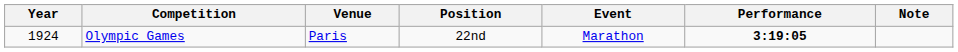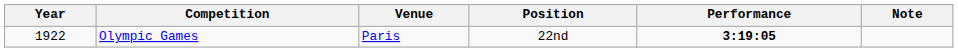- column: Event | Marathon
Olympic Games | Year: 1924 -> 1922
